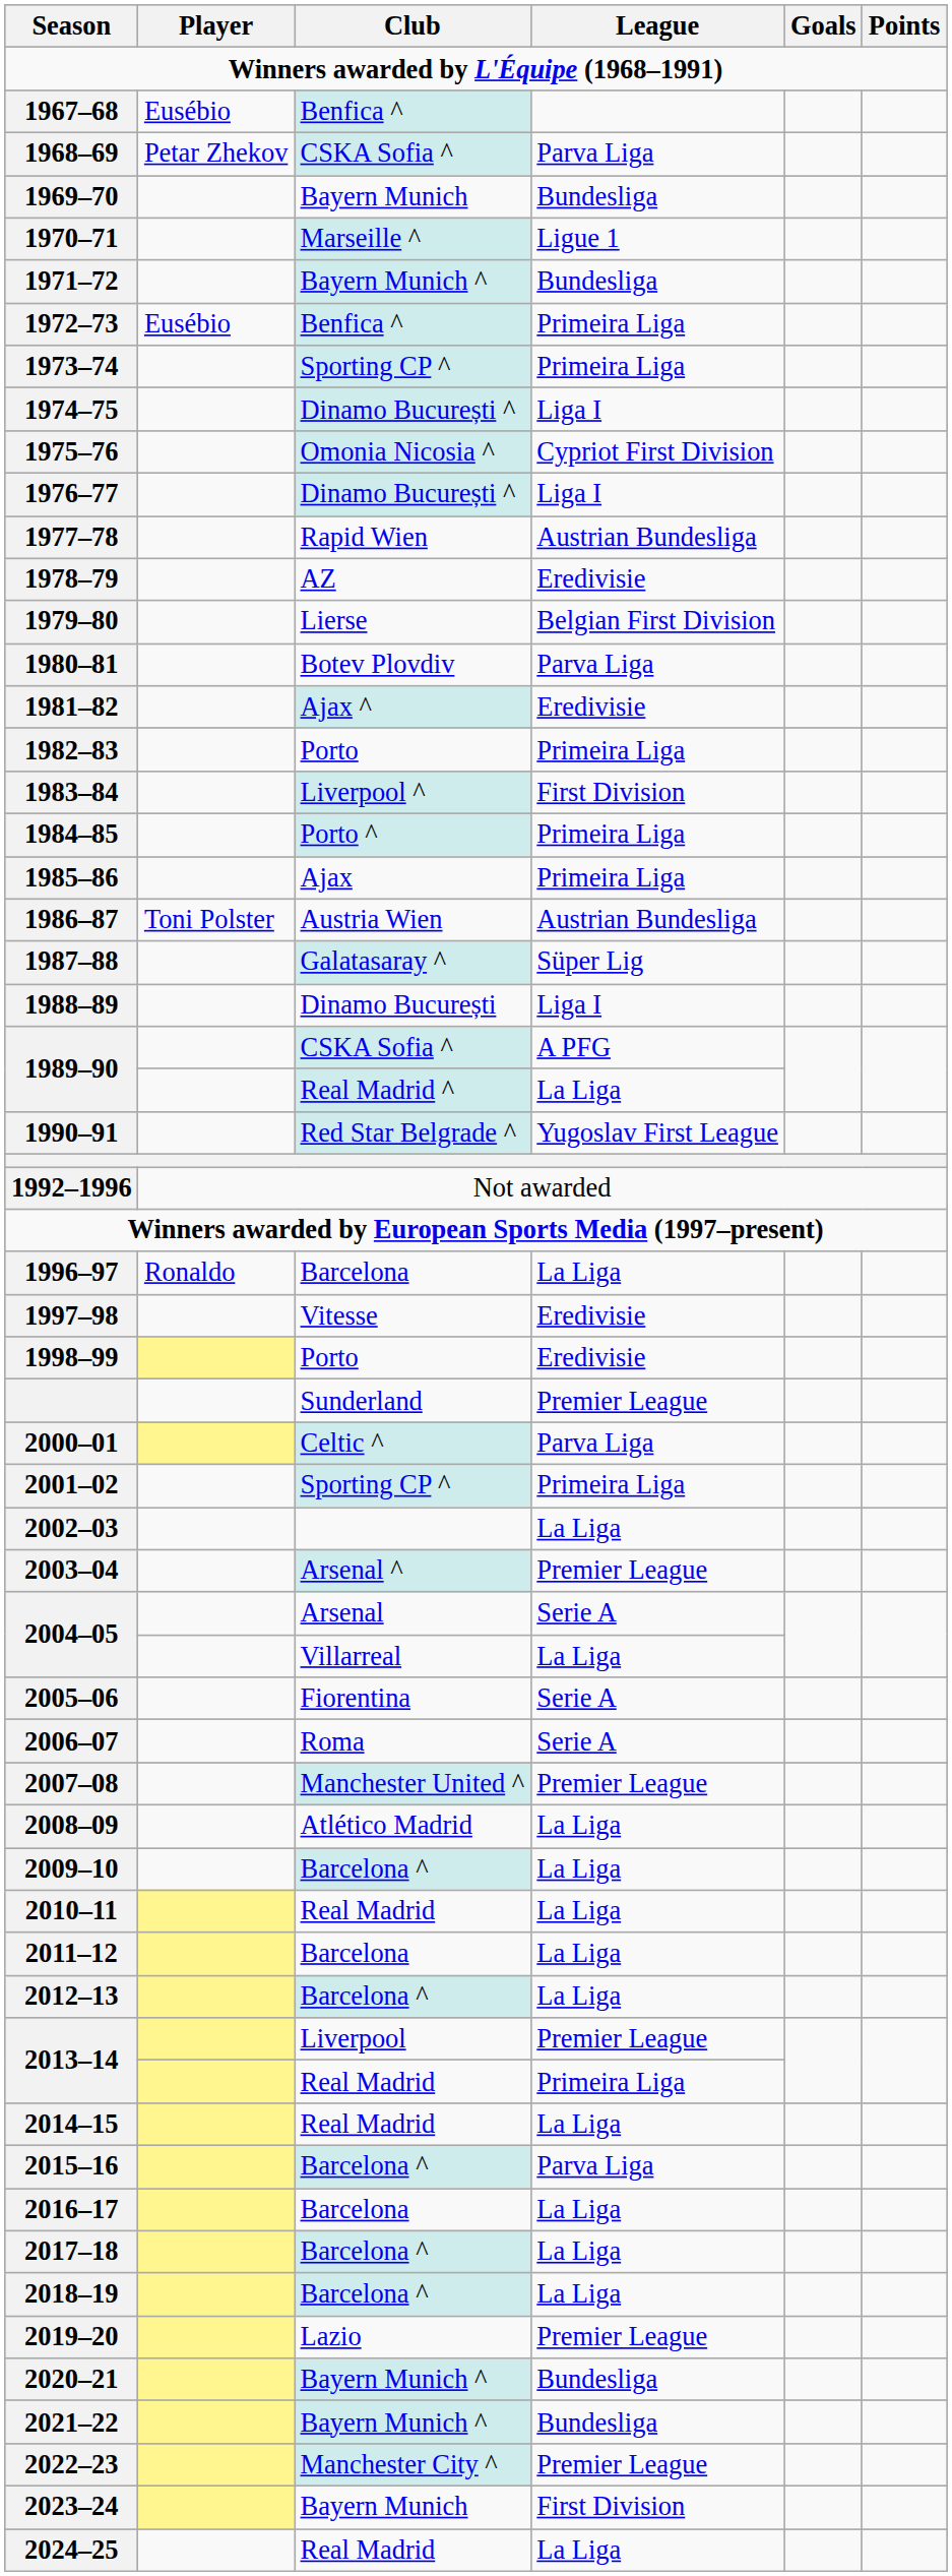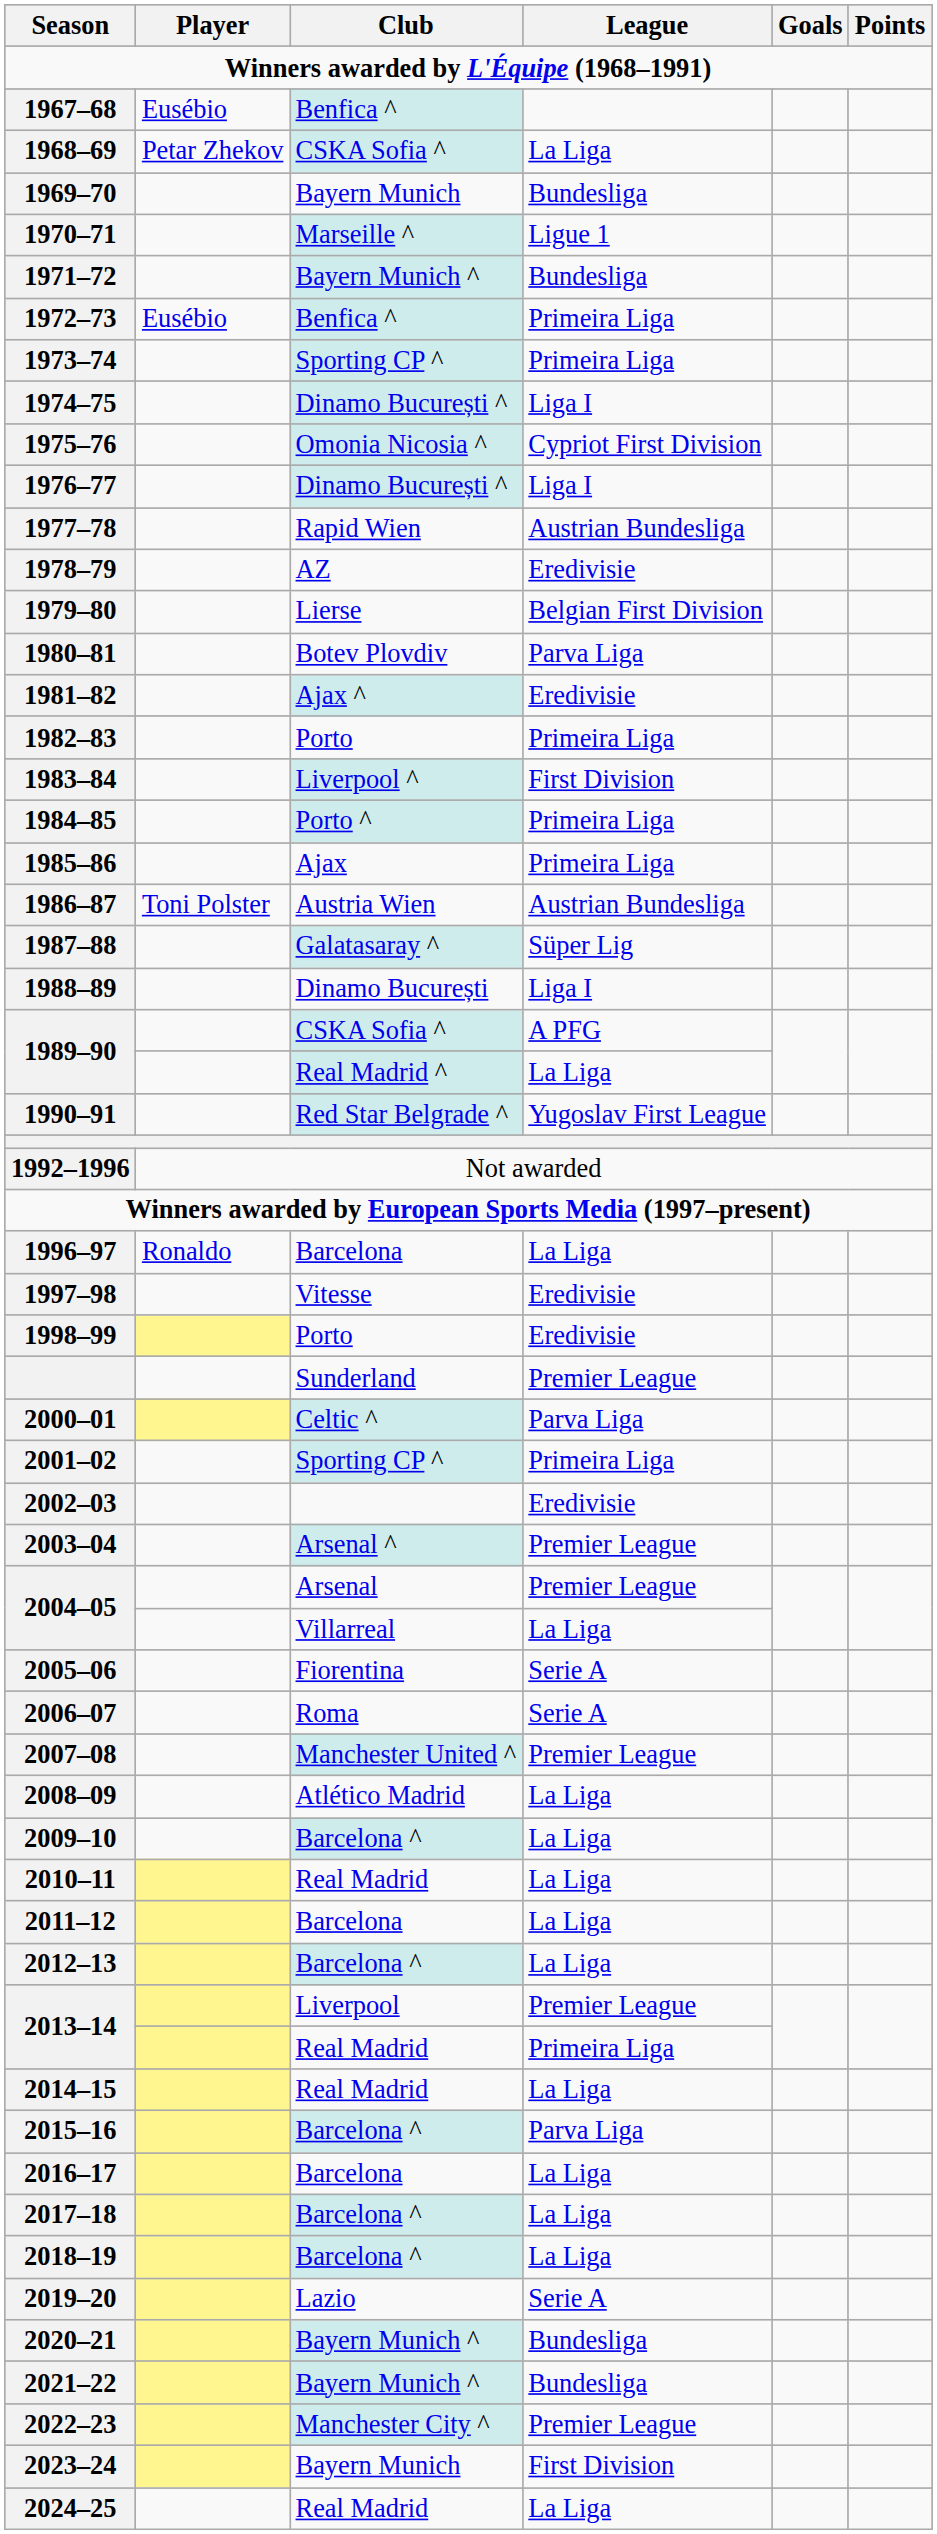1968–69 | League: Parva Liga -> La Liga
2002–03 | League: La Liga -> Eredivisie
2004–05 / Arsenal | League: Serie A -> Premier League
2019–20 | League: Premier League -> Serie A
